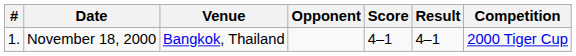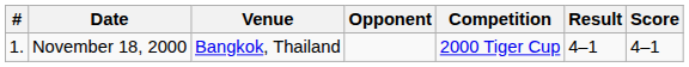columns swapped: Score <-> Competition
